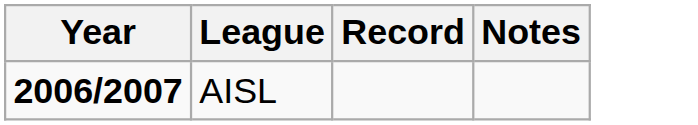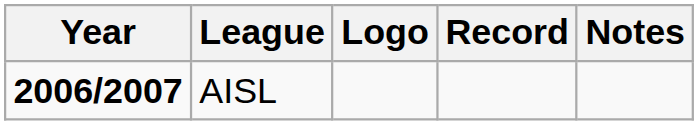+ column: Logo
